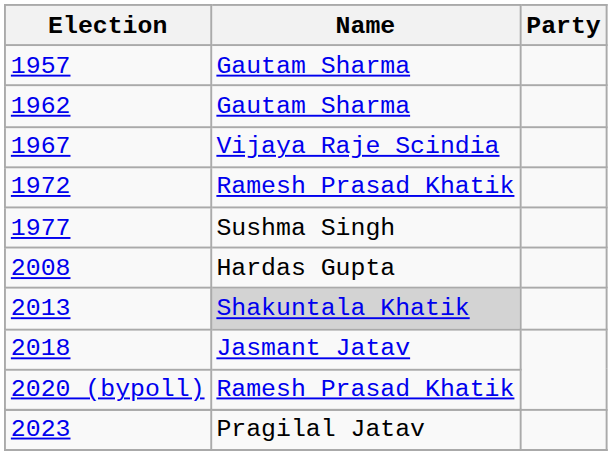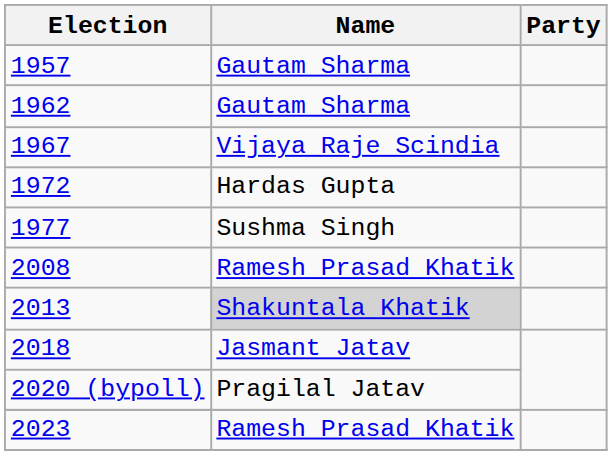1972 | Name: Ramesh Prasad Khatik -> Hardas Gupta
2008 | Name: Hardas Gupta -> Ramesh Prasad Khatik
2020 (bypoll) | Name: Ramesh Prasad Khatik -> Pragilal Jatav
2023 | Name: Pragilal Jatav -> Ramesh Prasad Khatik
